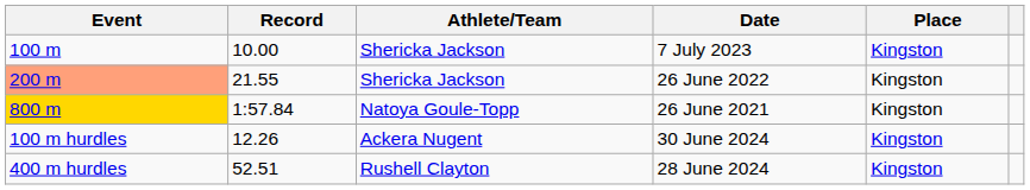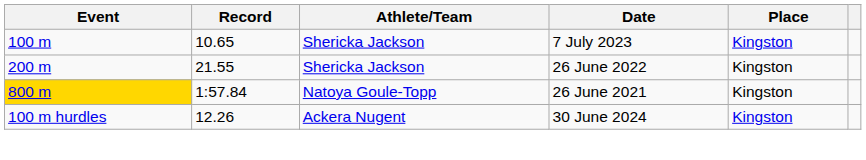7 July 2023 | Record: 10.00 -> 10.65
26 June 2022 | Event: lightsalmon background -> no background
- row: 400 m hurdles | 52.51 | Rushell Clayton | 28 June 2024 | Kingston
